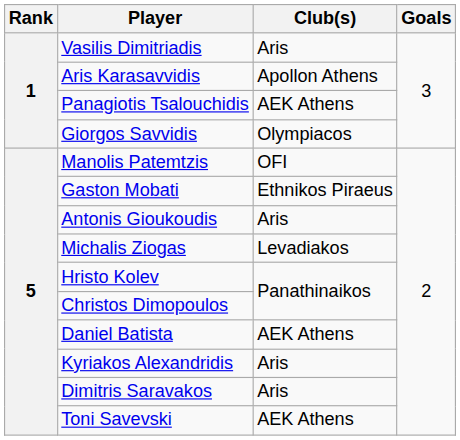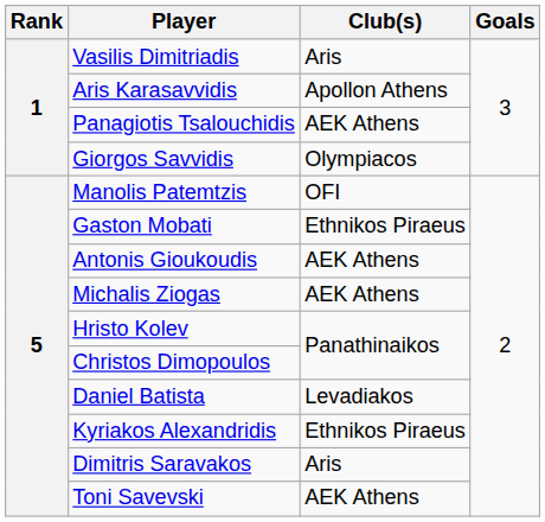Antonis Gioukoudis | Club(s): Aris -> AEK Athens
Michalis Ziogas | Club(s): Levadiakos -> AEK Athens
Daniel Batista | Club(s): AEK Athens -> Levadiakos
Kyriakos Alexandridis | Club(s): Aris -> Ethnikos Piraeus
